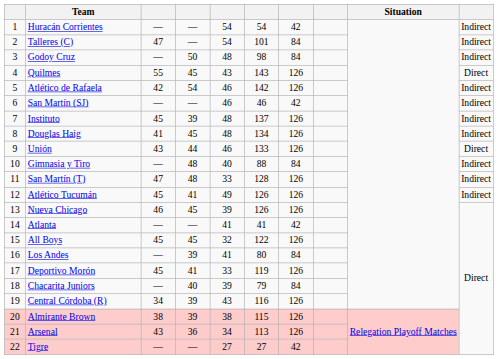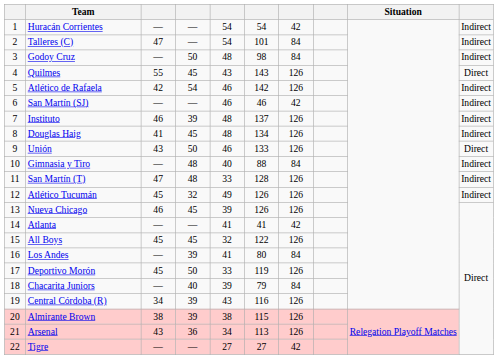Instituto | column 3: 45 -> 46
Unión | column 4: 44 -> 50
Atlético Tucumán | column 4: 41 -> 32
Deportivo Morón | column 4: 41 -> 50
